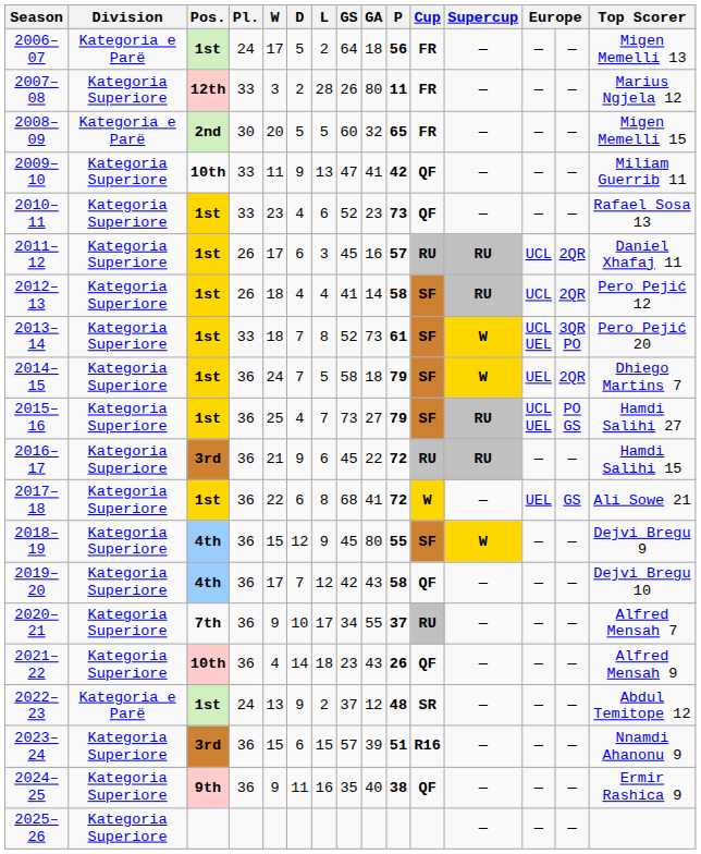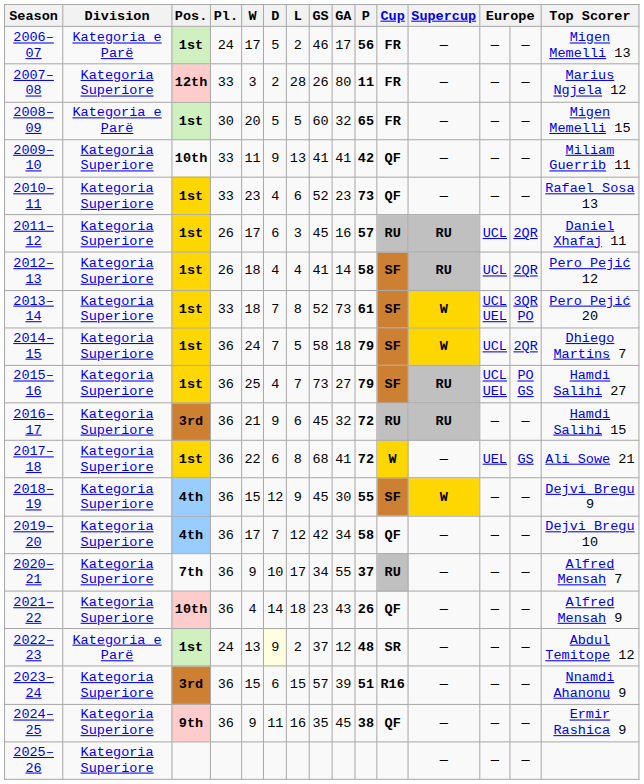2006–07 | GS: 64 -> 46
2006–07 | GA: 18 -> 17
2008–09 | Pos.: 2nd -> 1st
2009–10 | GS: 47 -> 41
2014–15 | column 13: UEL -> UCL
2016–17 | GA: 22 -> 32
2018–19 | GA: 80 -> 30
2019–20 | GA: 43 -> 34
2022–23 | D: no background -> lightyellow background
2024–25 | GA: 40 -> 45
